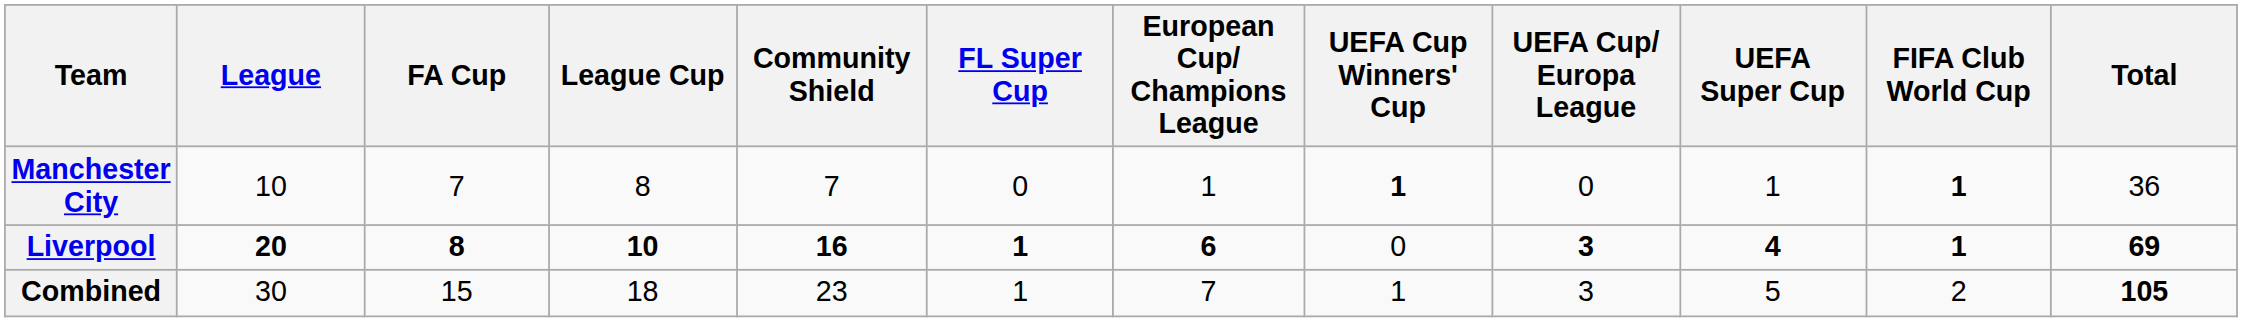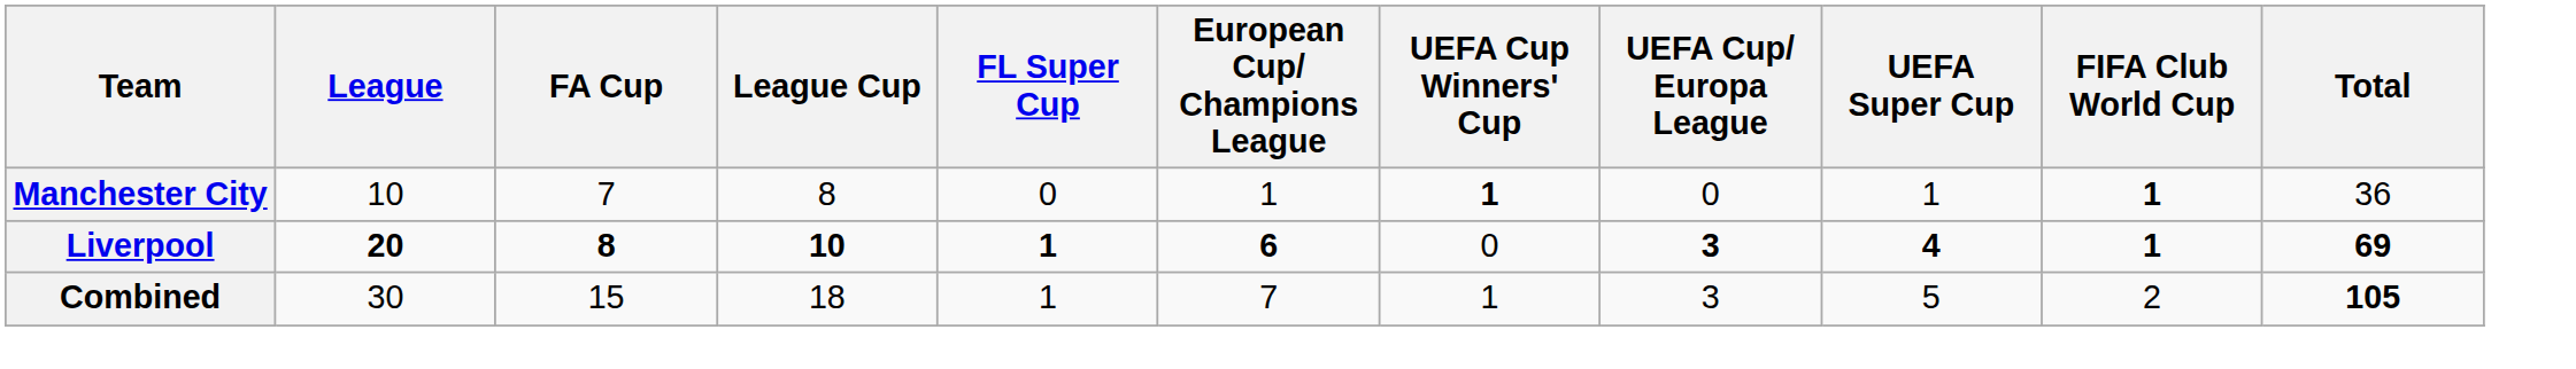- column: Community Shield | 7 | 16 | 23
